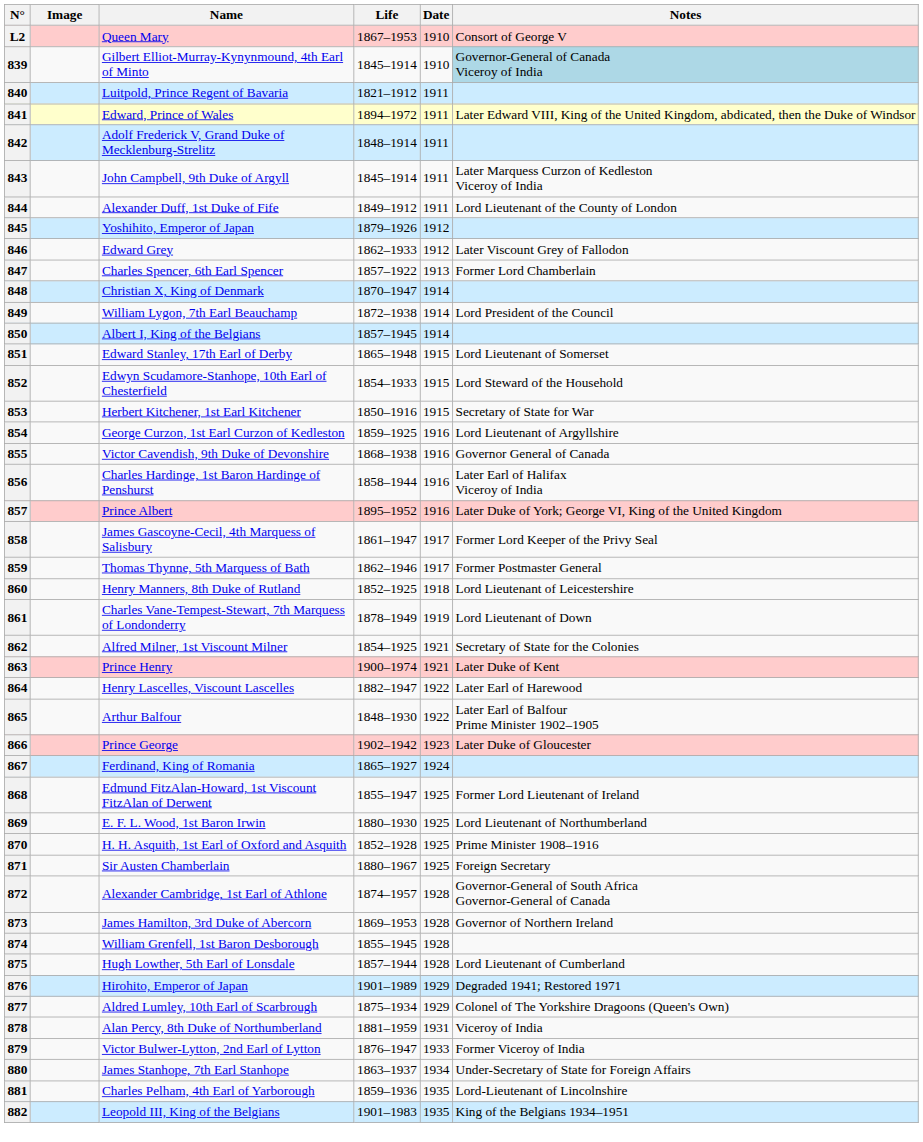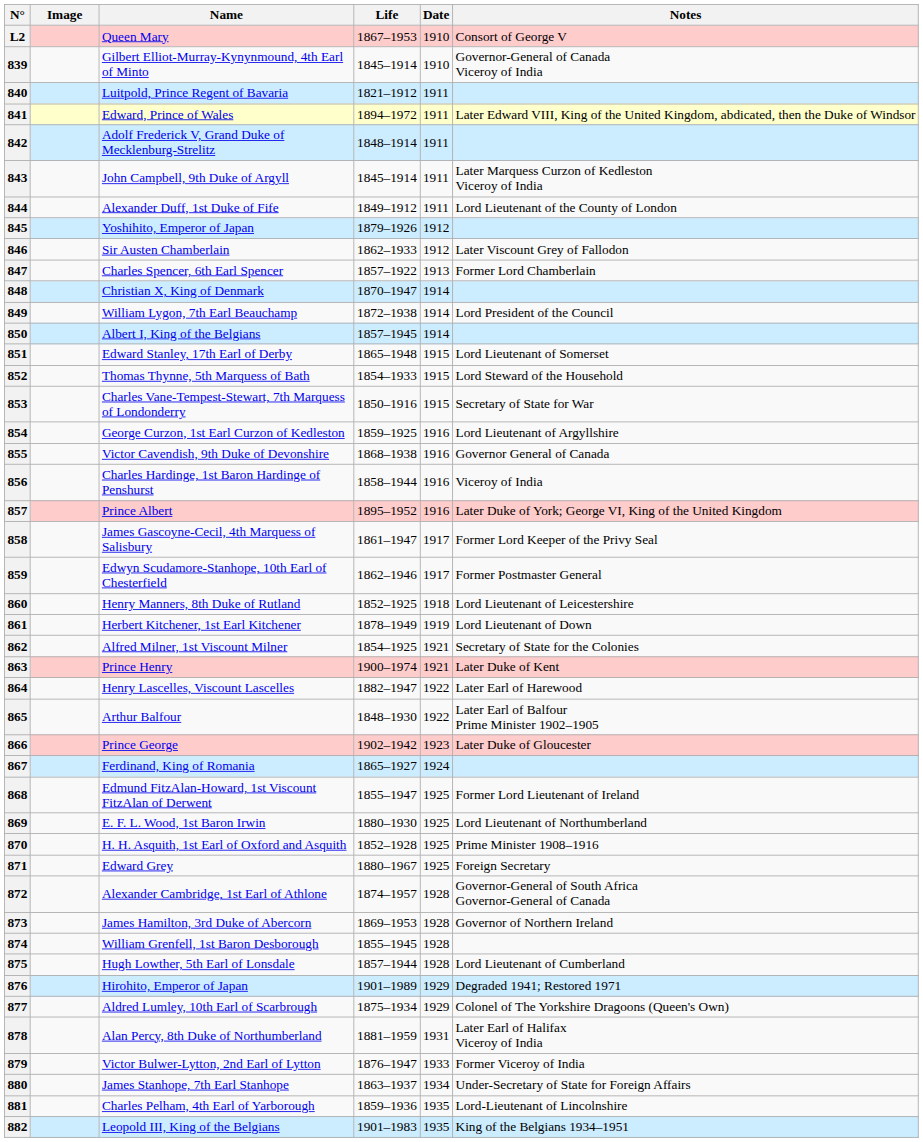839 | Notes: lightblue background -> no background
846 | Name: Edward Grey -> Sir Austen Chamberlain
852 | Name: Edwyn Scudamore-Stanhope, 10th Earl of Chesterfield -> Thomas Thynne, 5th Marquess of Bath
853 | Name: Herbert Kitchener, 1st Earl Kitchener -> Charles Vane-Tempest-Stewart, 7th Marquess of Londonderry
856 | Notes: Later Earl of Halifax Viceroy of India -> Viceroy of India
859 | Name: Thomas Thynne, 5th Marquess of Bath -> Edwyn Scudamore-Stanhope, 10th Earl of Chesterfield
861 | Name: Charles Vane-Tempest-Stewart, 7th Marquess of Londonderry -> Herbert Kitchener, 1st Earl Kitchener
871 | Name: Sir Austen Chamberlain -> Edward Grey
878 | Notes: Viceroy of India -> Later Earl of Halifax Viceroy of India
